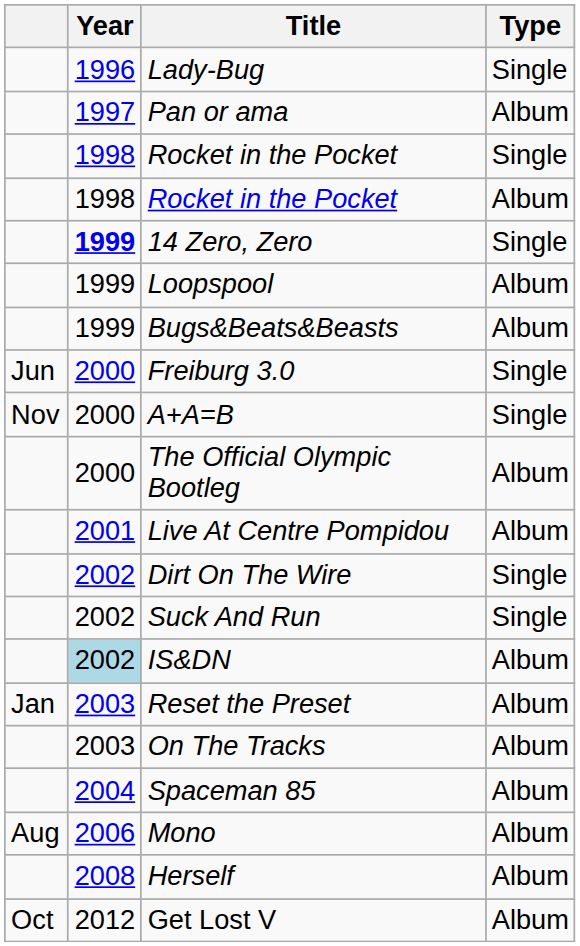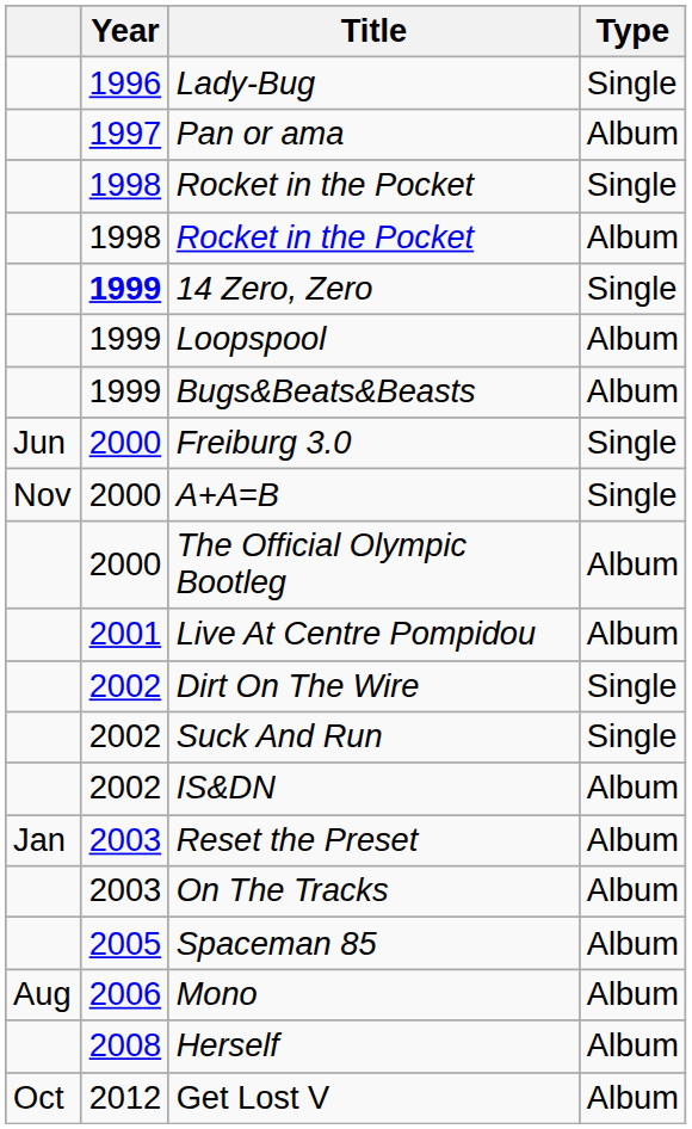IS&DN | Year: lightblue background -> no background
Spaceman 85 | Year: 2004 -> 2005
